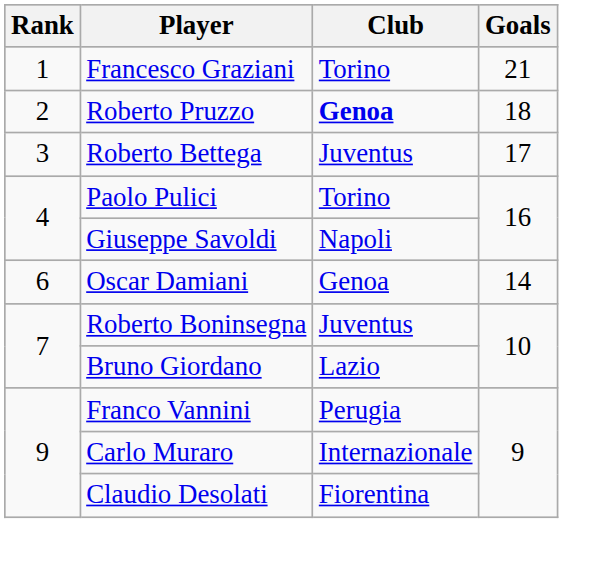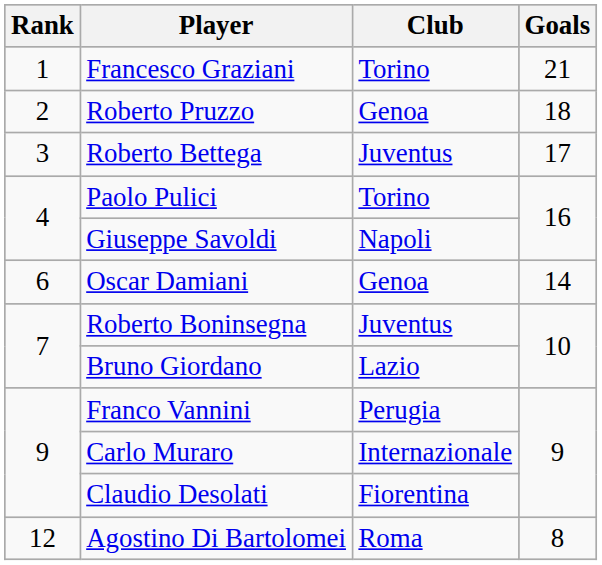Roberto Pruzzo | Club: bold -> normal
+ row: 12 | Agostino Di Bartolomei | Roma | 8
